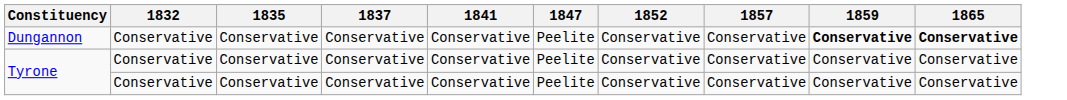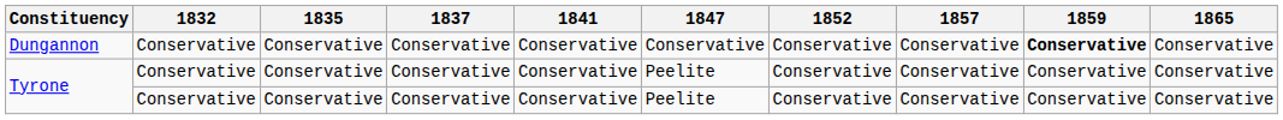Dungannon | 1847: Peelite -> Conservative
Dungannon | 1865: bold -> normal
